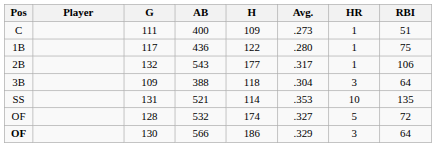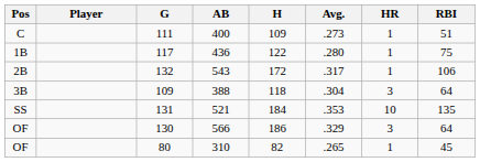132 | H: 177 -> 172
131 | H: 114 -> 184
- row: OF | 128 | 532 | 174 | .327 | 5 | 72
130 | Pos: bold -> normal
+ row: OF | 80 | 310 | 82 | .265 | 1 | 45
